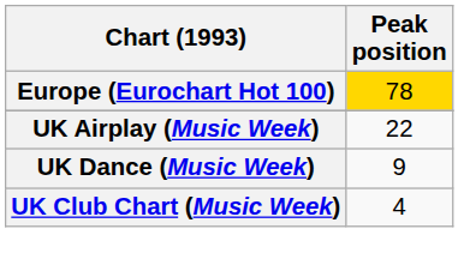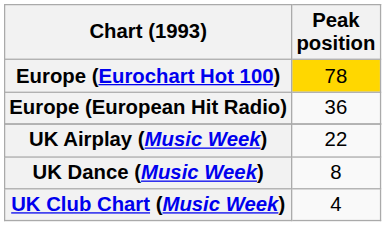+ row: Europe (European Hit Radio) | 36
UK Dance (Music Week) | Peak position: 9 -> 8
